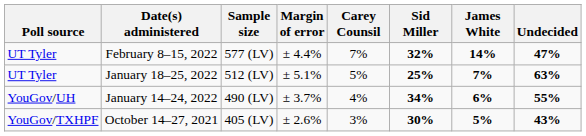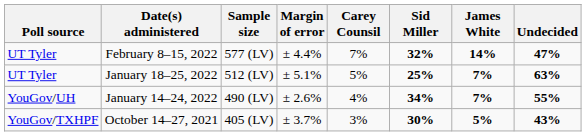January 14–24, 2022 | Margin of error: ± 3.7% -> ± 2.6%
January 14–24, 2022 | James White: 6% -> 7%
October 14–27, 2021 | Margin of error: ± 2.6% -> ± 3.7%
